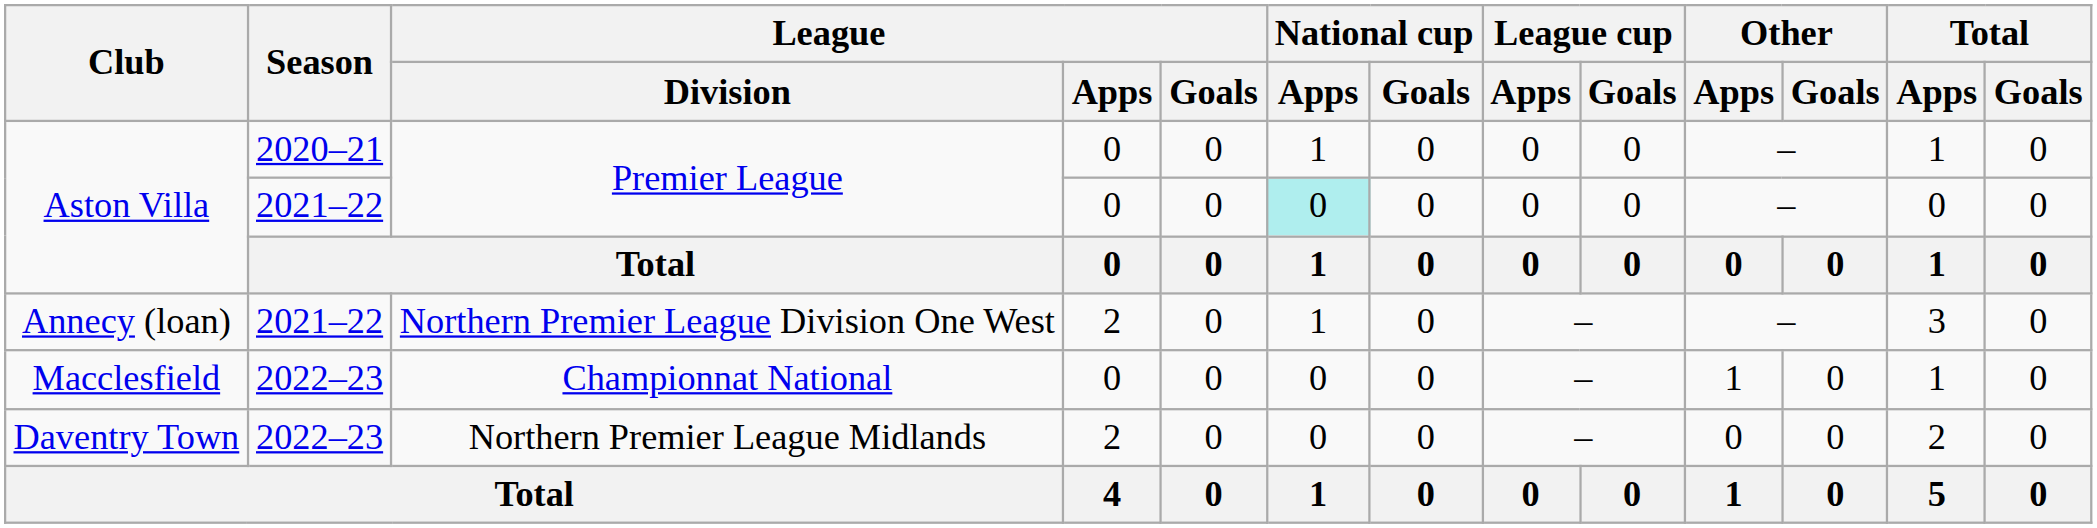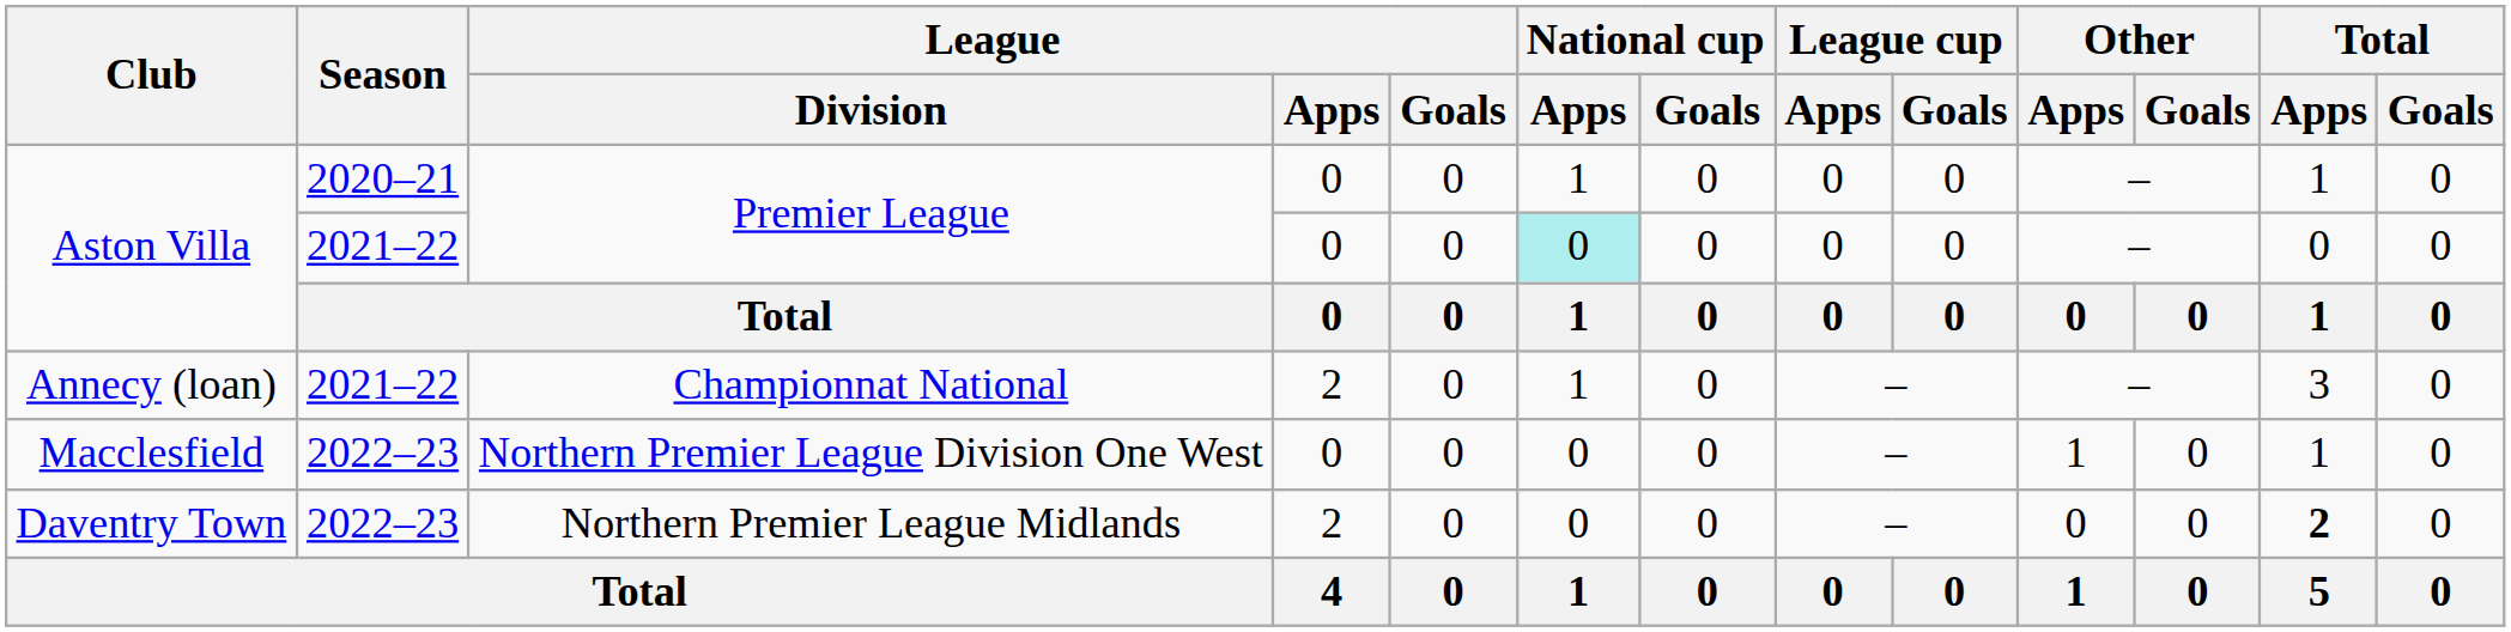Annecy (loan) | League / Division: Northern Premier League Division One West -> Championnat National
Macclesfield | League / Division: Championnat National -> Northern Premier League Division One West
Daventry Town | Total / Apps: normal -> bold
